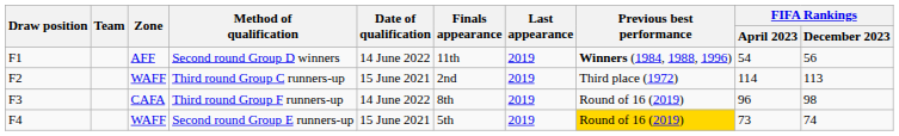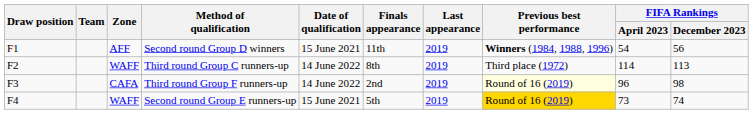Second round Group D winners | Date of qualification: 14 June 2022 -> 15 June 2021
Third round Group C runners-up | Date of qualification: 15 June 2021 -> 14 June 2022
Third round Group C runners-up | Finals appearance: 2nd -> 8th
Third round Group F runners-up | Finals appearance: 8th -> 2nd
Third round Group F runners-up | Previous best performance: no background -> lightyellow background
